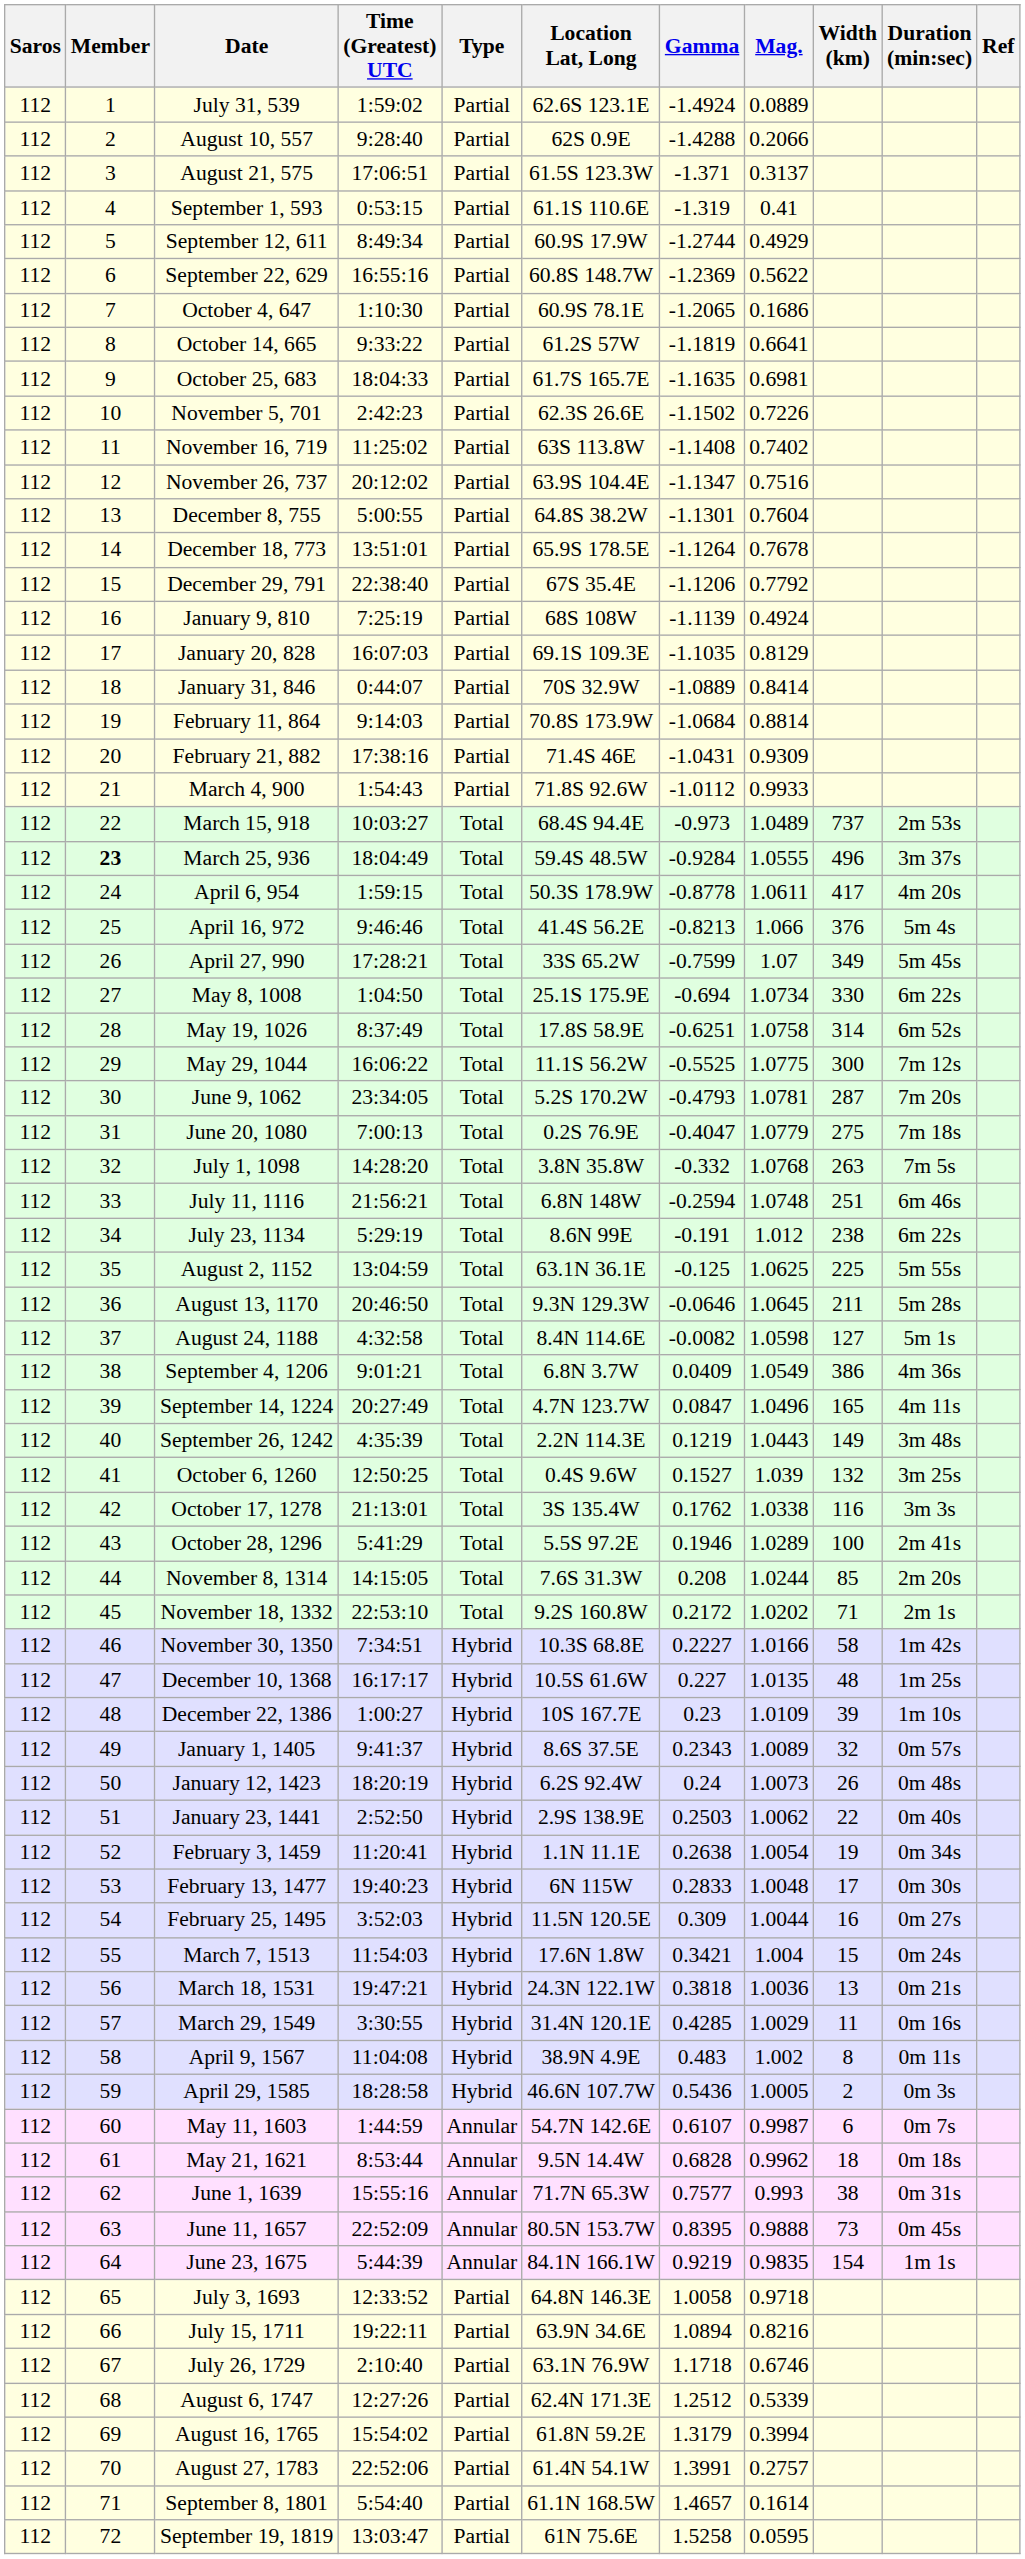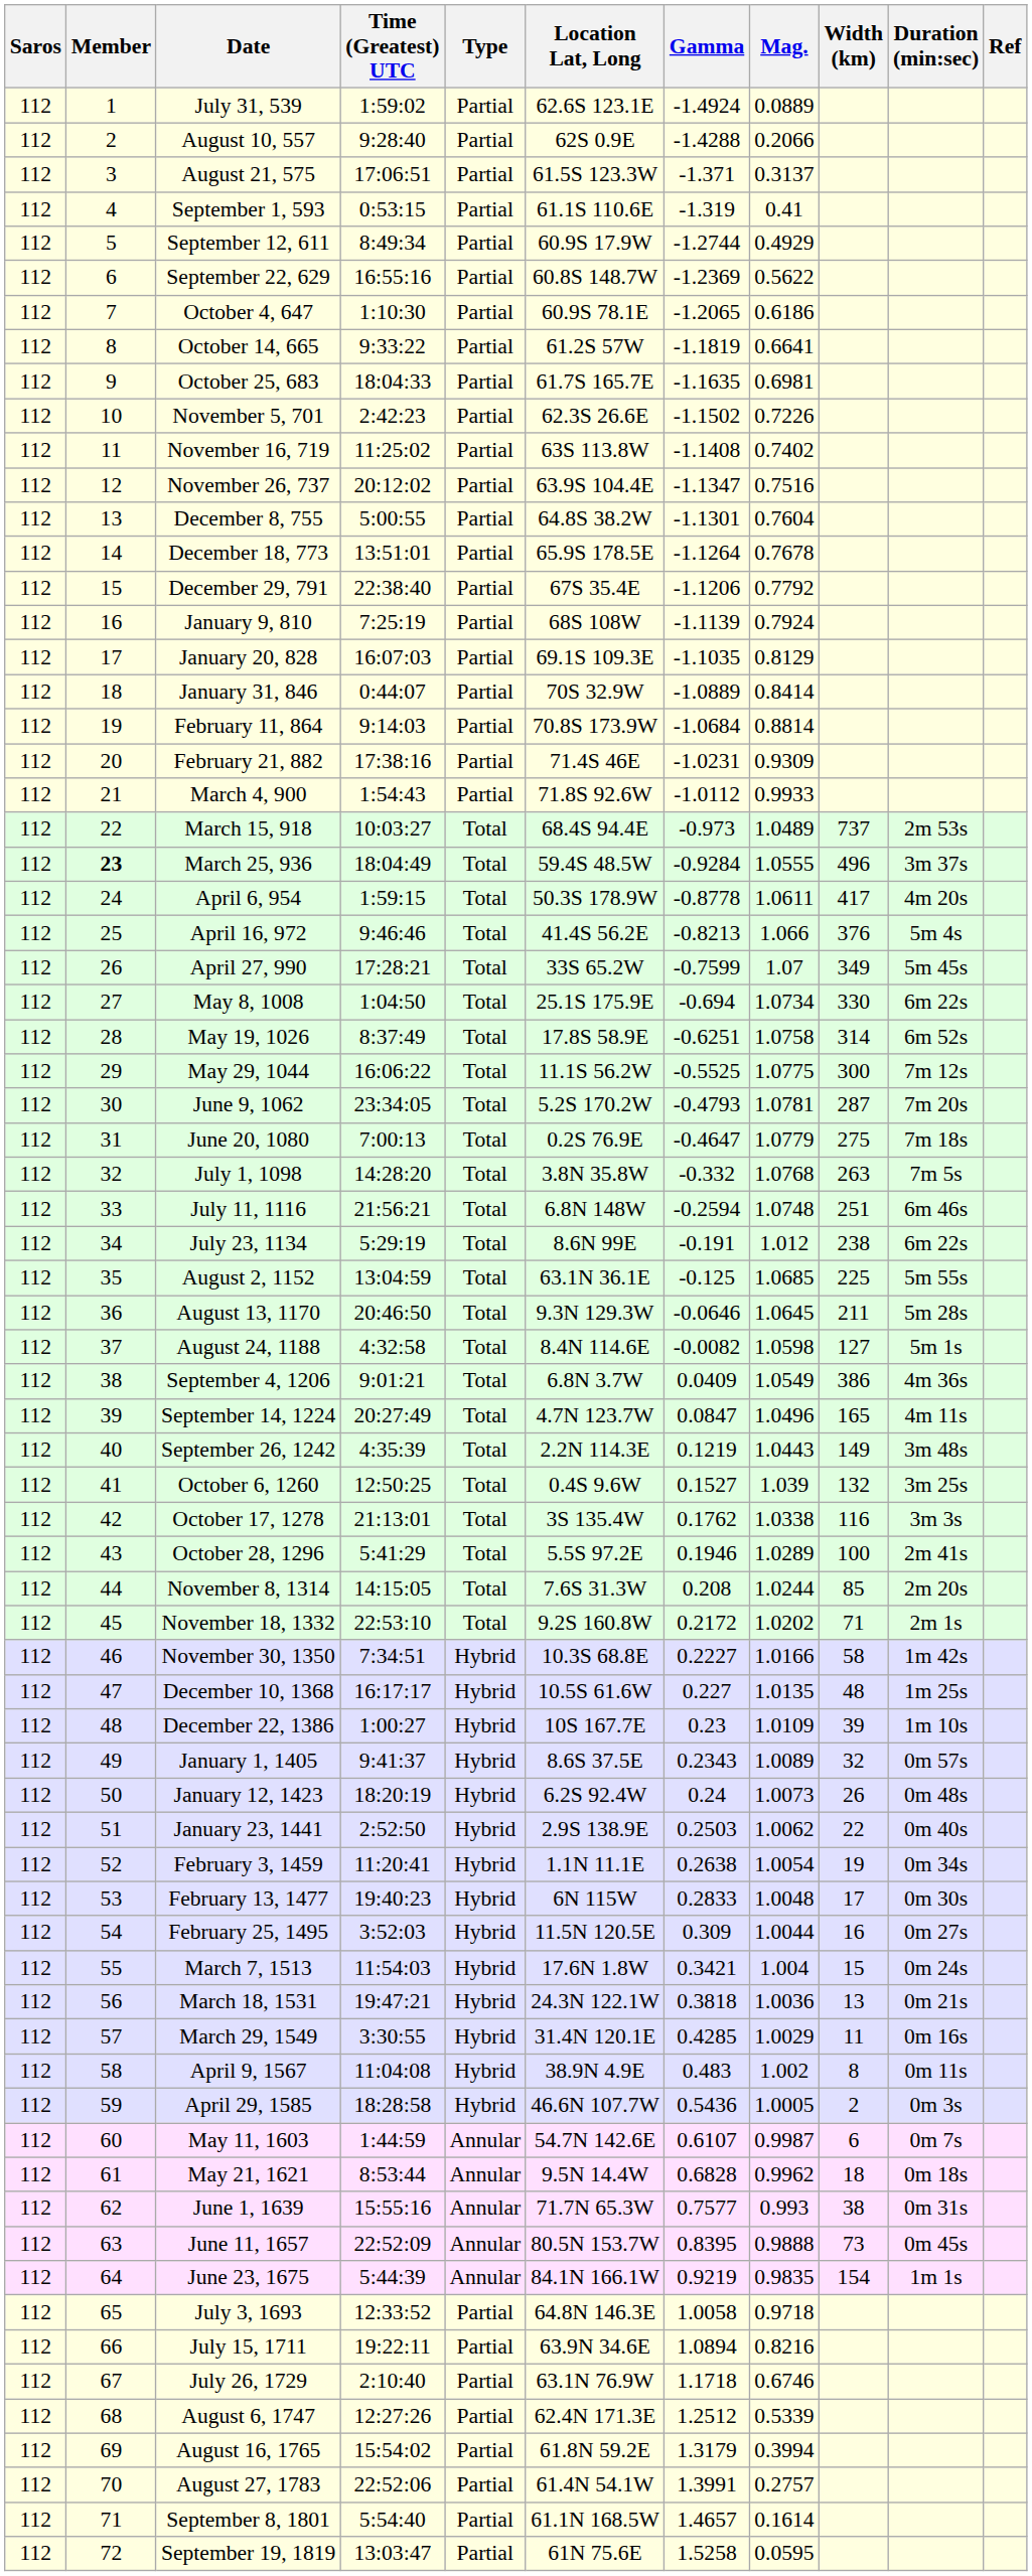October 4, 647 | Mag.: 0.1686 -> 0.6186
January 9, 810 | Mag.: 0.4924 -> 0.7924
February 21, 882 | Gamma: -1.0431 -> -1.0231
June 20, 1080 | Gamma: -0.4047 -> -0.4647
August 2, 1152 | Mag.: 1.0625 -> 1.0685
